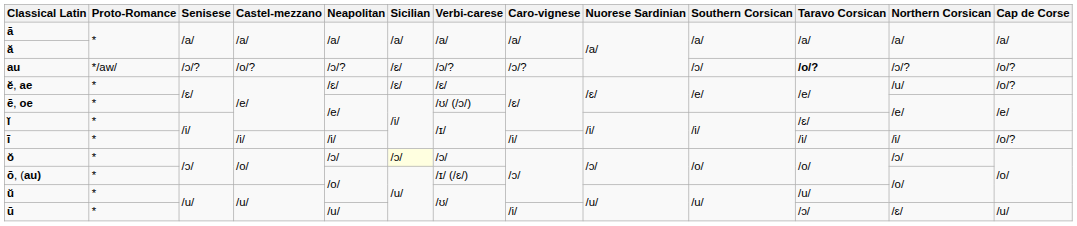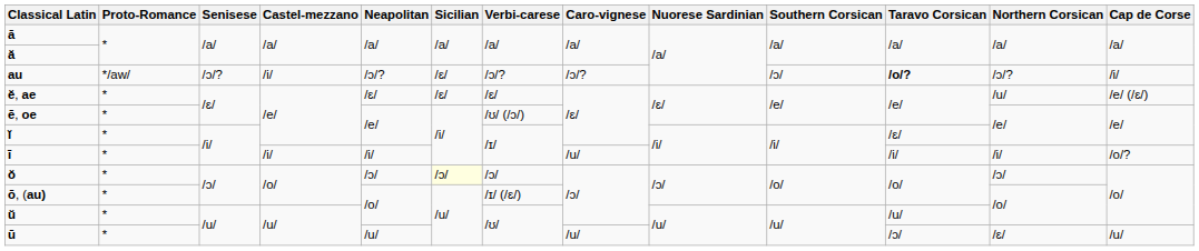au | Castel-mezzano: /o/? -> /i/
au | Cap de Corse: /o/? -> /i/
ĕ, ae | Cap de Corse: /o/? -> /e/ (/ɛ/)
ī | Caro-vignese: /i/ -> /u/
ū | Caro-vignese: /i/ -> /u/
